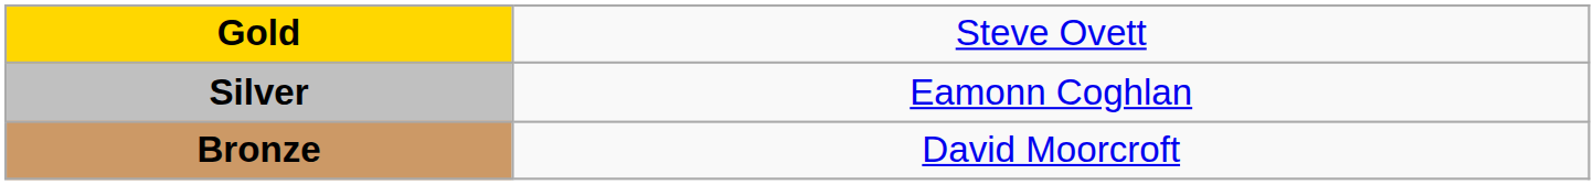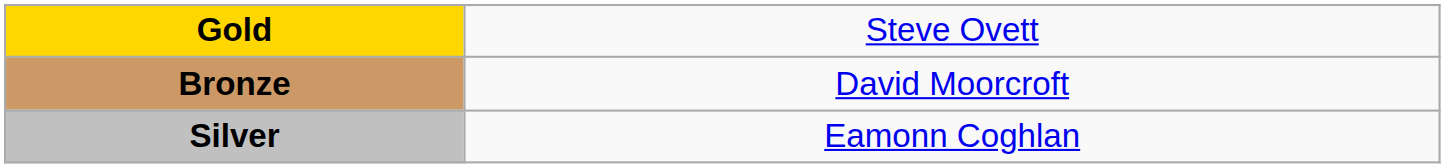rows swapped: Silver <-> Bronze
